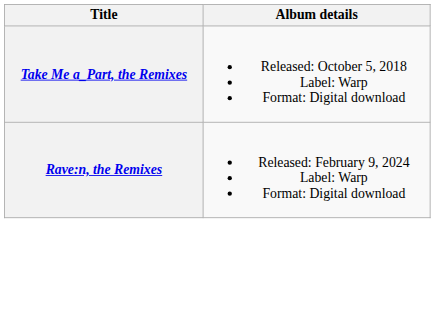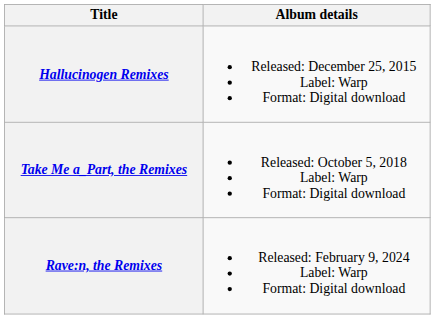+ row: Hallucinogen Remixes | Released: December 25, 2015 Label: Warp Format: Digital download
